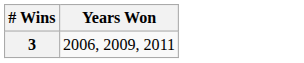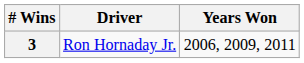+ column: Driver | Ron Hornaday Jr.
